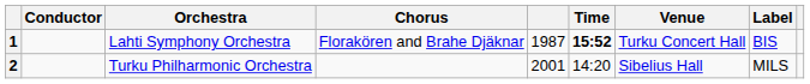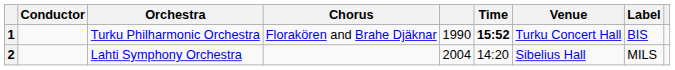1 | Orchestra: Lahti Symphony Orchestra -> Turku Philharmonic Orchestra
1 | column 5: 1987 -> 1990
2 | Orchestra: Turku Philharmonic Orchestra -> Lahti Symphony Orchestra
2 | column 5: 2001 -> 2004
